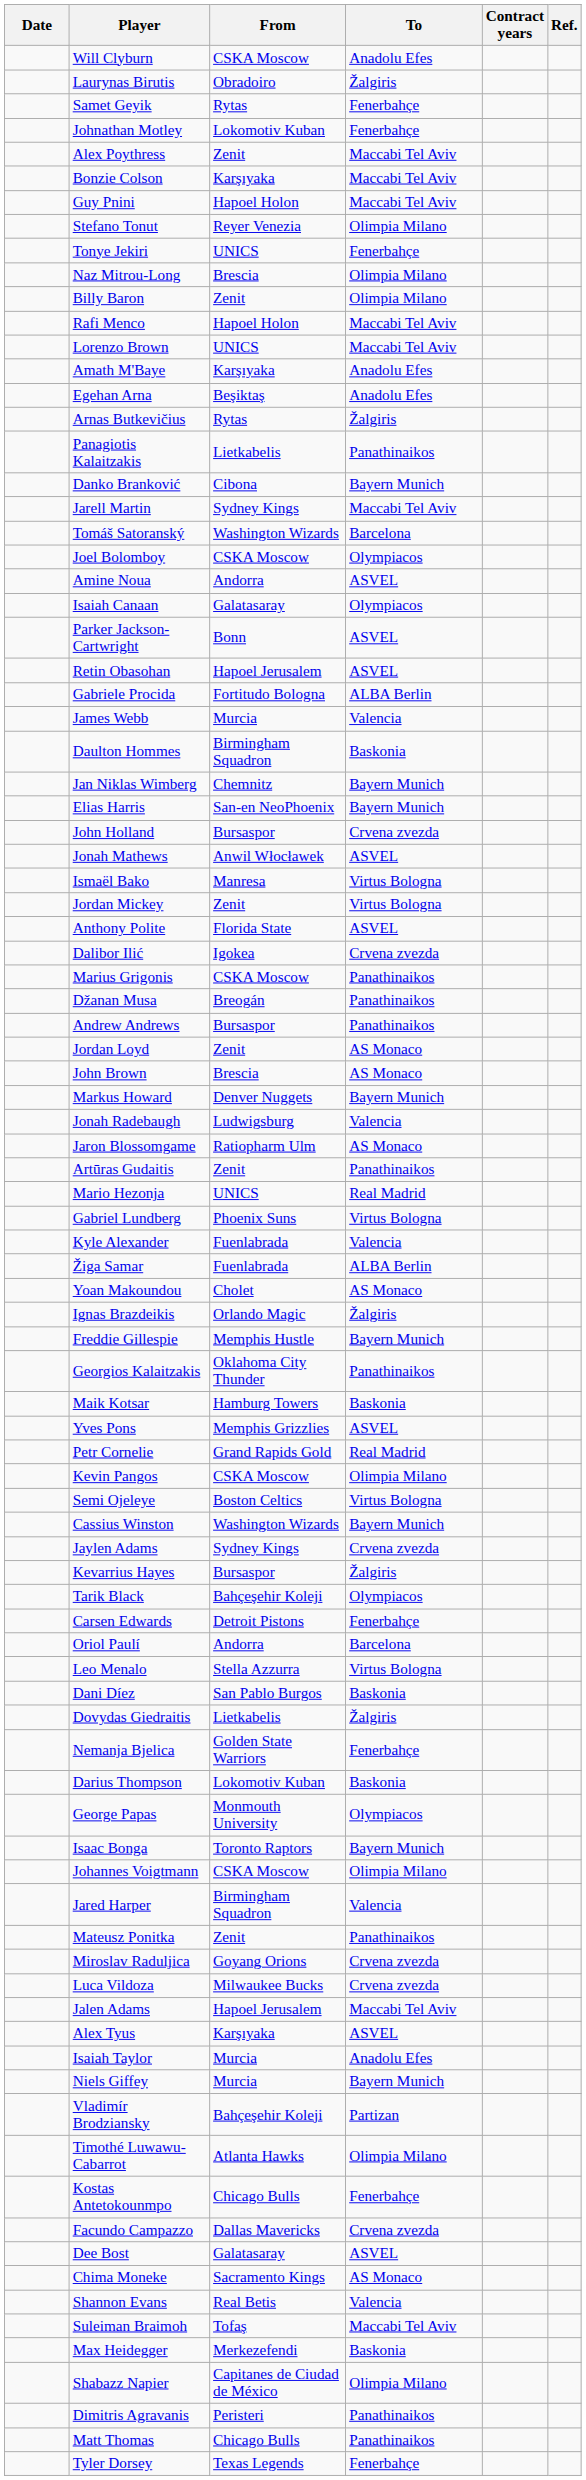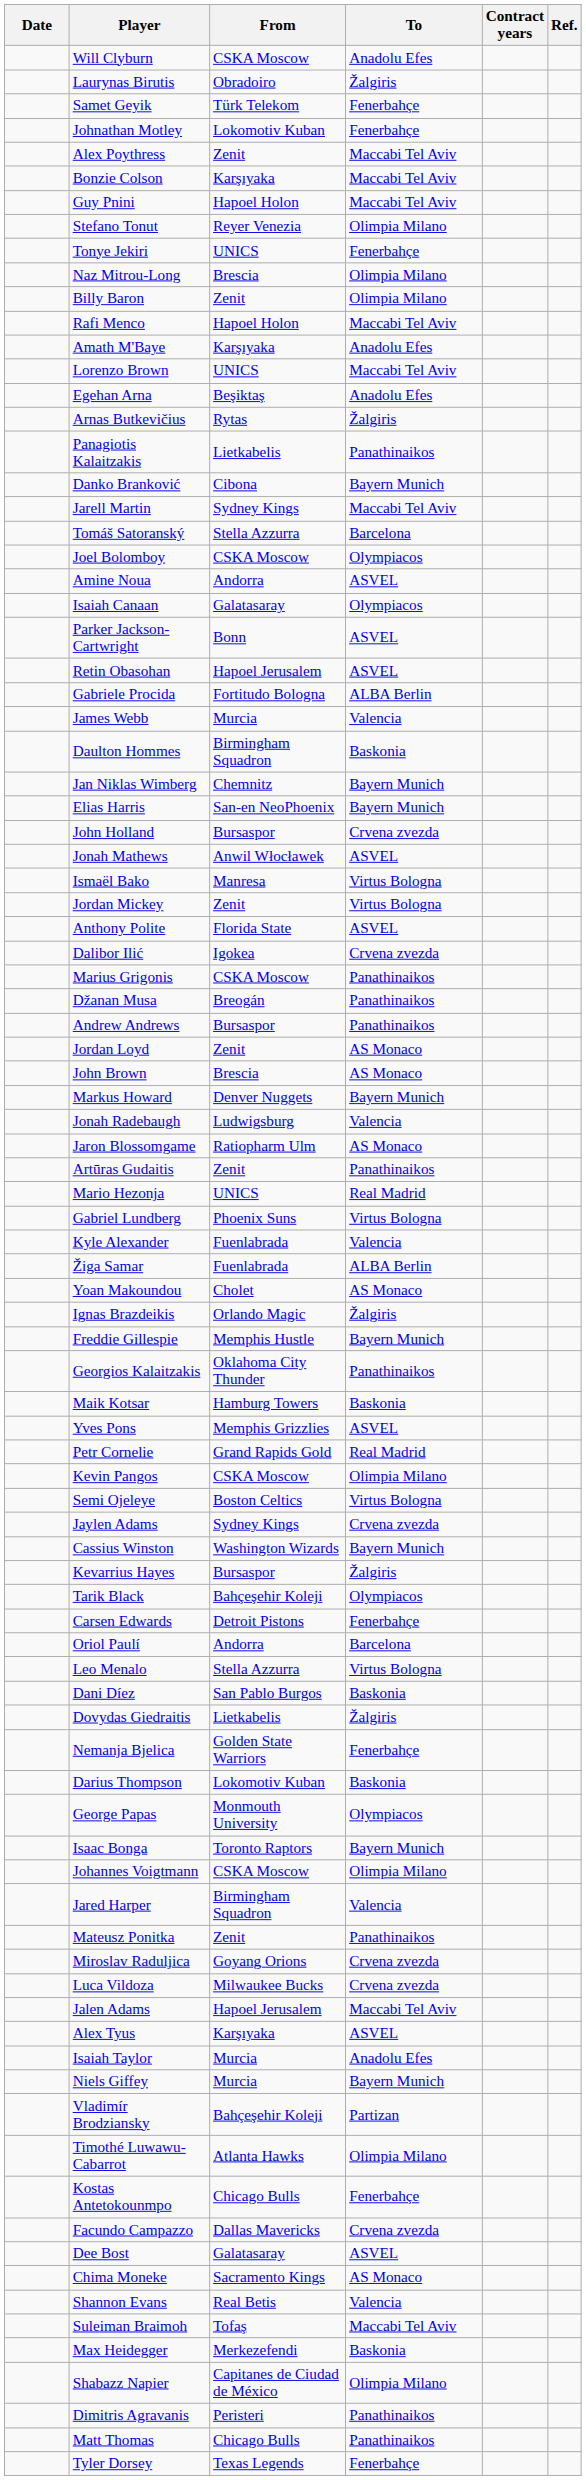Samet Geyik | From: Rytas -> Türk Telekom
rows swapped: Lorenzo Brown <-> Amath M'Baye
Tomáš Satoranský | From: Washington Wizards -> Stella Azzurra
rows swapped: Cassius Winston <-> Jaylen Adams
